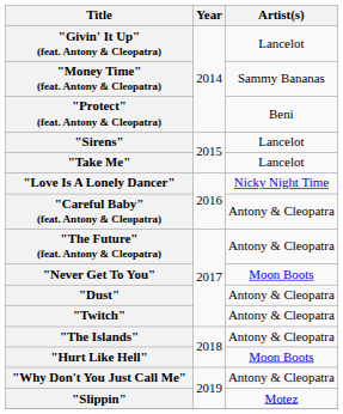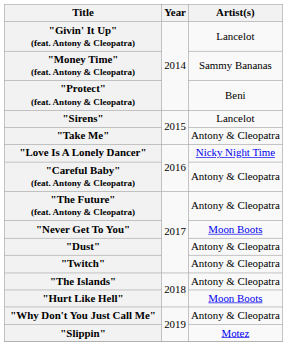"Take Me" | Artist(s): Lancelot -> Antony & Cleopatra
